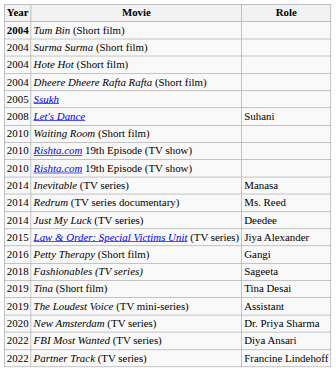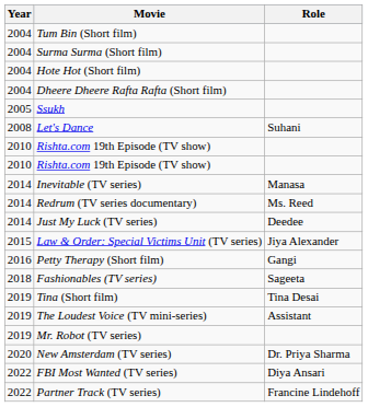Tum Bin (Short film) | Year: bold -> normal
- row: 2010 | Waiting Room (Short film)
+ row: 2019 | Mr. Robot (TV series)
